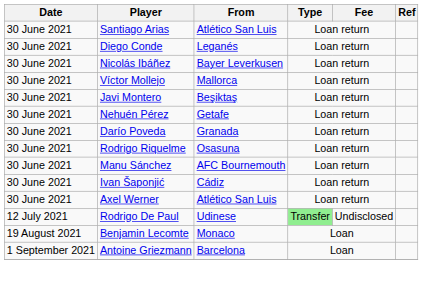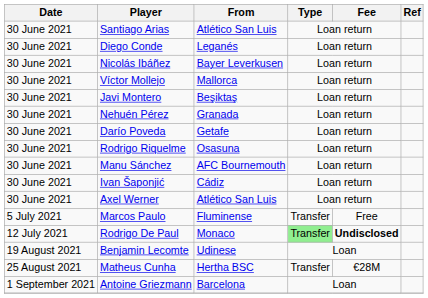Nehuén Pérez | From: Getafe -> Granada
Darío Poveda | From: Granada -> Getafe
+ row: 5 July 2021 | Marcos Paulo | Fluminense | Transfer | Free
Rodrigo De Paul | From: Udinese -> Monaco
Rodrigo De Paul | Fee: normal -> bold
Benjamin Lecomte | From: Monaco -> Udinese
+ row: 25 August 2021 | Matheus Cunha | Hertha BSC | Transfer | €28M
